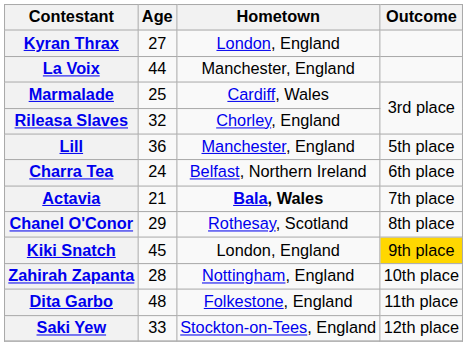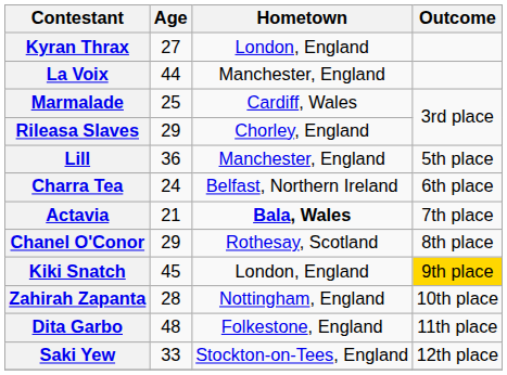Rileasa Slaves | Age: 32 -> 29
